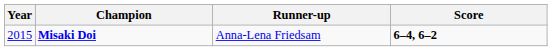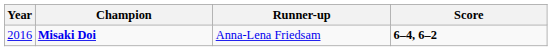Misaki Doi | Year: 2015 -> 2016
